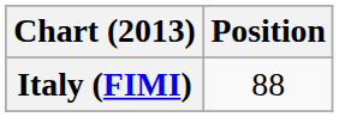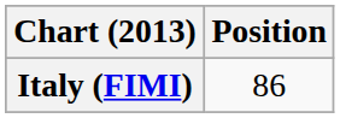Italy (FIMI) | Position: 88 -> 86
